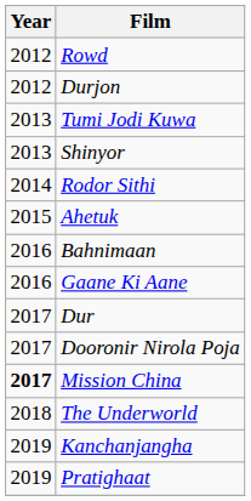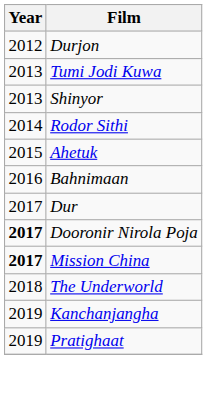- row: 2012 | Rowd
- row: 2016 | Gaane Ki Aane
Dooronir Nirola Poja | Year: normal -> bold
